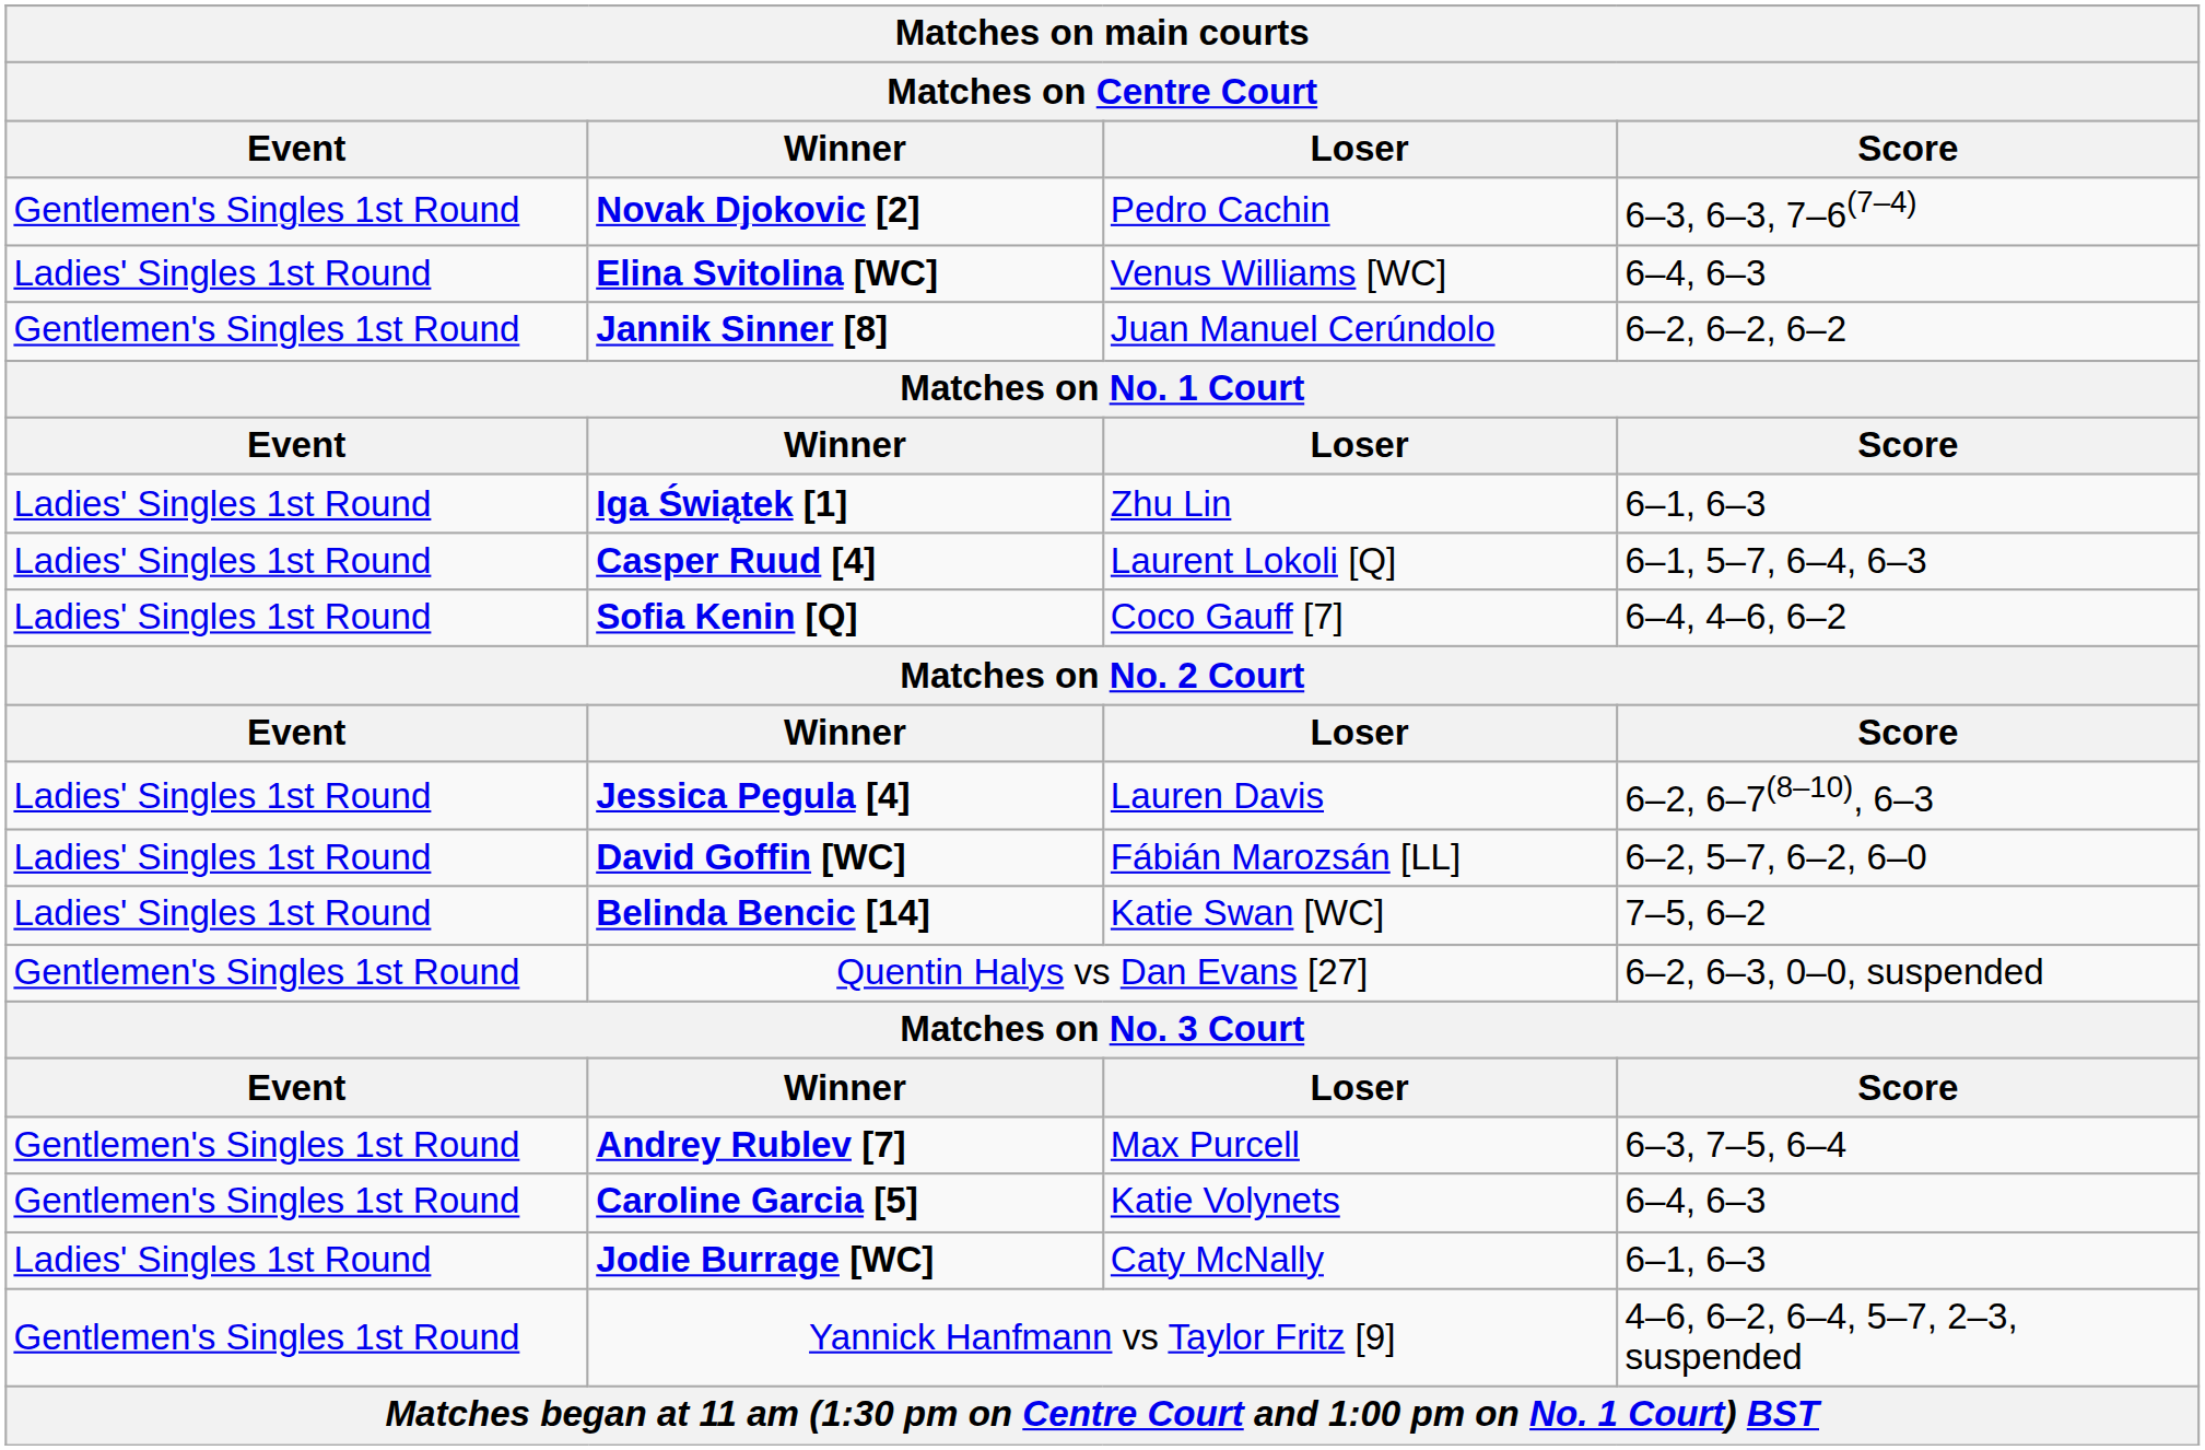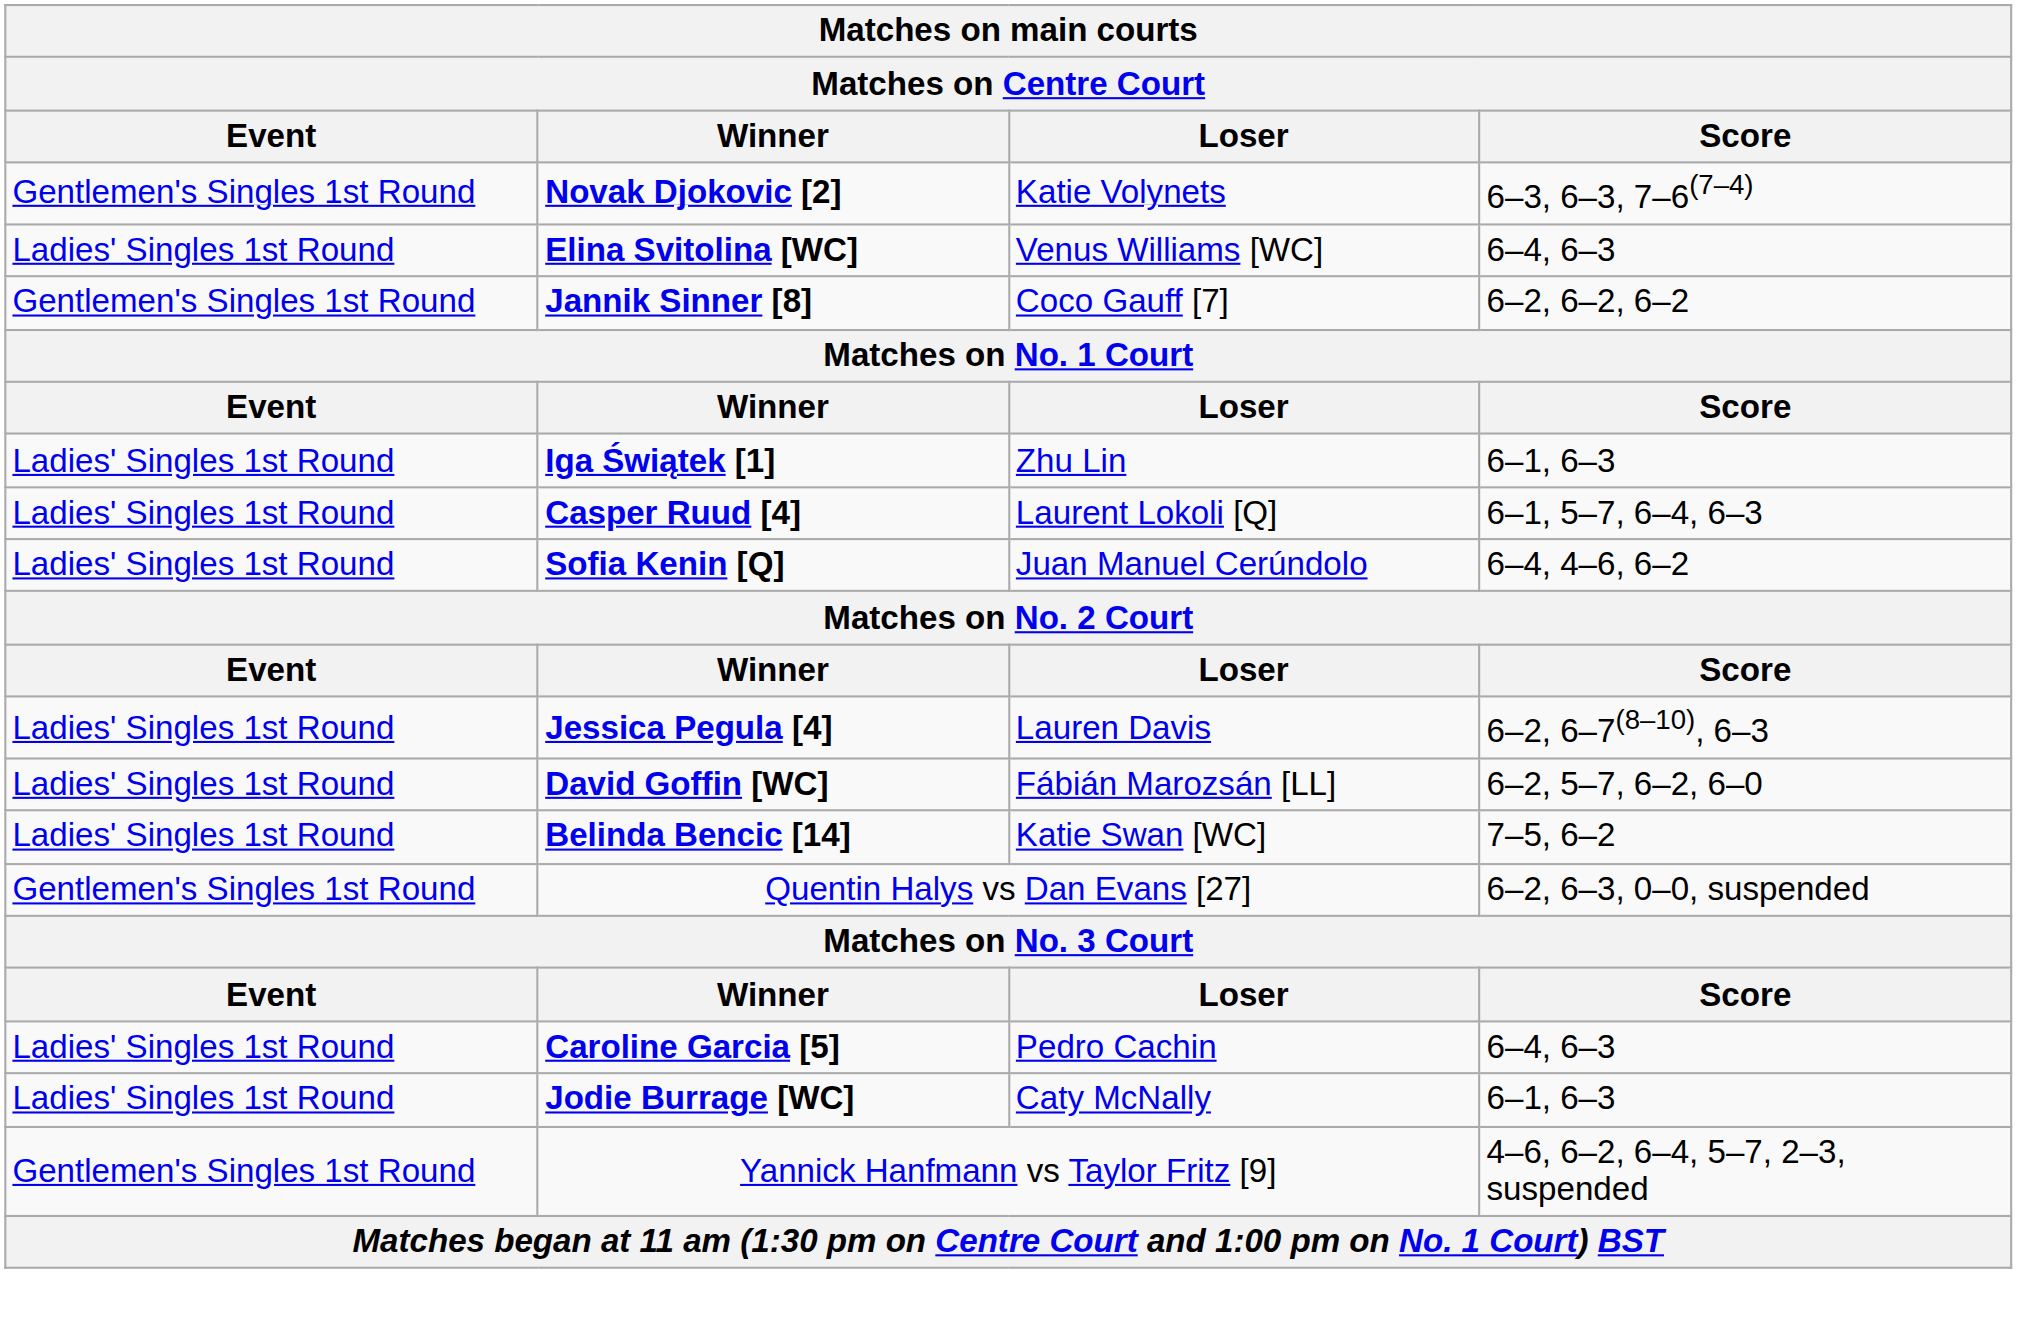Novak Djokovic [2] | Loser: Pedro Cachin -> Katie Volynets
Jannik Sinner [8] | Loser: Juan Manuel Cerúndolo -> Coco Gauff [7]
Sofia Kenin [Q] | Loser: Coco Gauff [7] -> Juan Manuel Cerúndolo
- row: Gentlemen's Singles 1st Round | Andrey Rublev [7] | Max Purcell | 6–3, 7–5, 6–4
Caroline Garcia [5] | Event: Gentlemen's Singles 1st Round -> Ladies' Singles 1st Round
Caroline Garcia [5] | Loser: Katie Volynets -> Pedro Cachin
